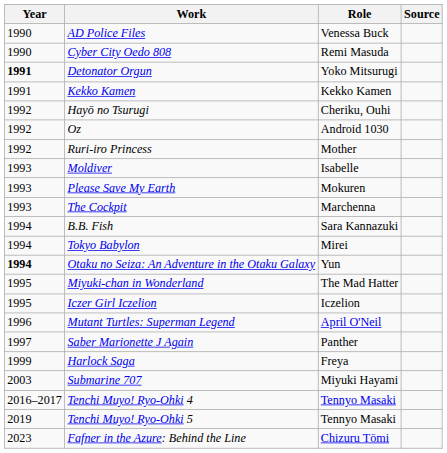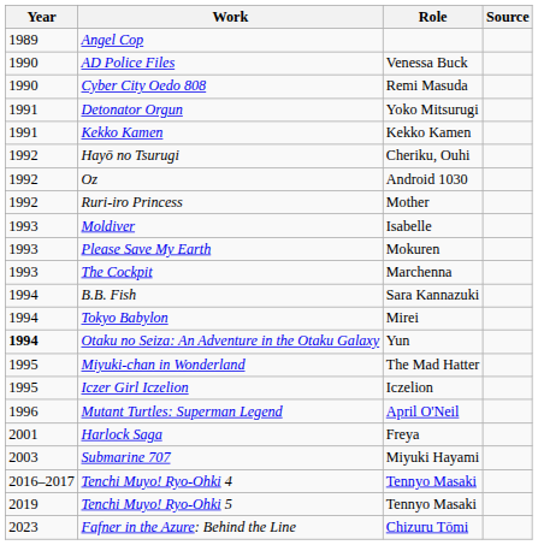+ row: 1989 | Angel Cop
Detonator Orgun | Year: bold -> normal
- row: 1997 | Saber Marionette J Again | Panther
Harlock Saga | Year: 1999 -> 2001
